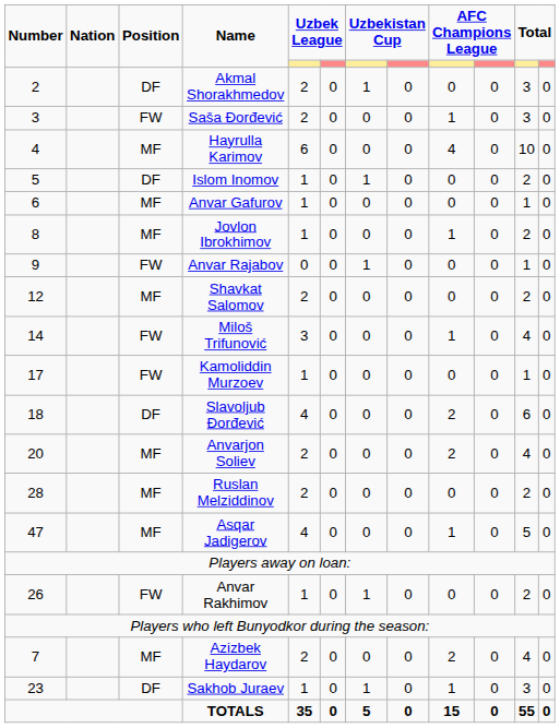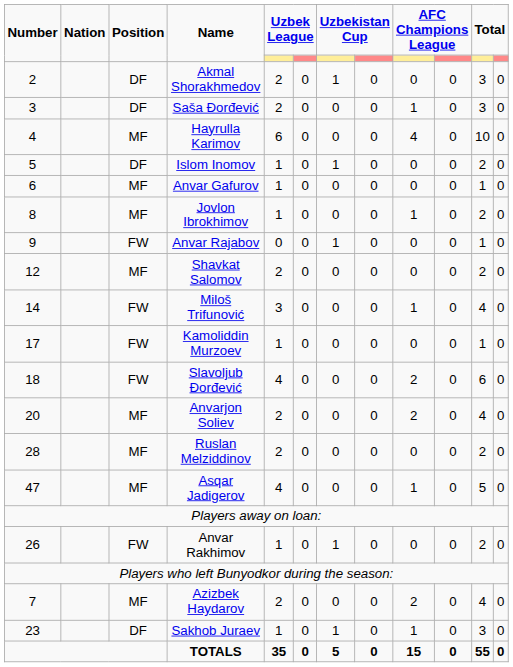Saša Đorđević | Position: FW -> DF
Slavoljub Đorđević | Position: DF -> FW
